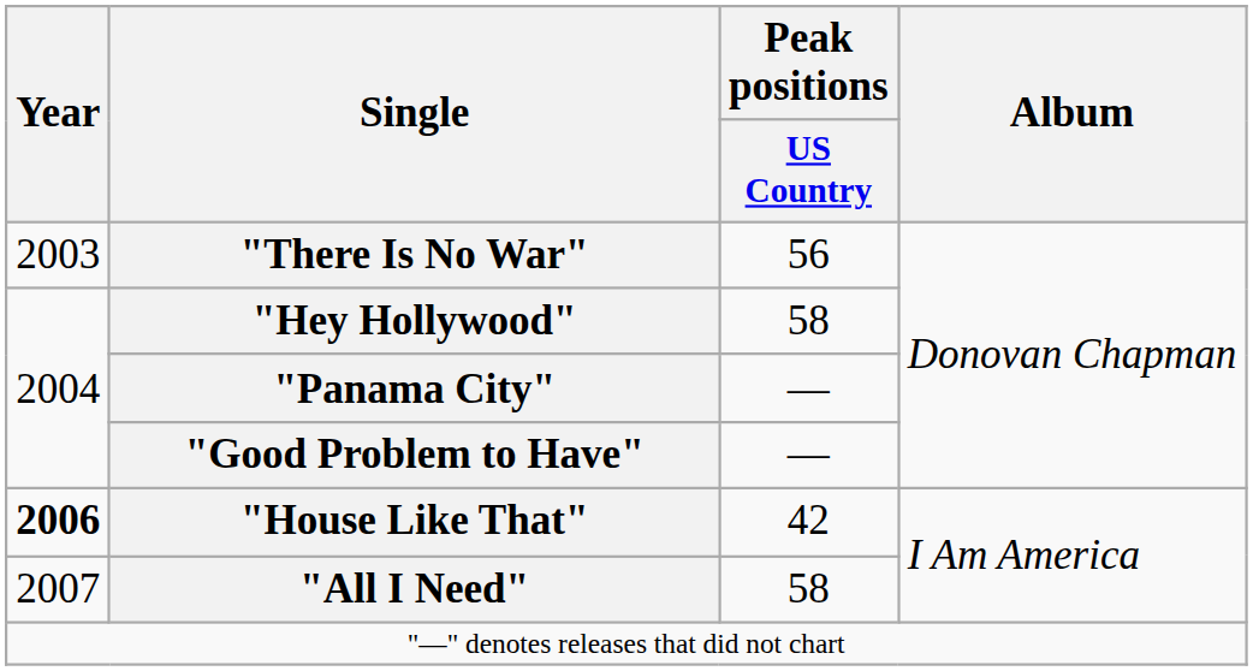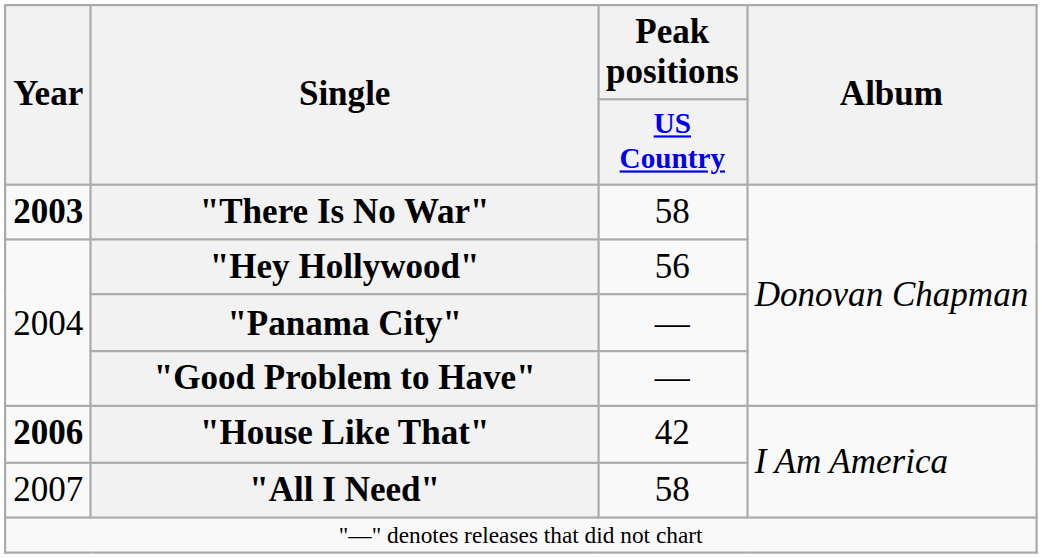"There Is No War" | Year: normal -> bold
"There Is No War" | Peak positions / US Country: 56 -> 58
"Hey Hollywood" | Peak positions / US Country: 58 -> 56
